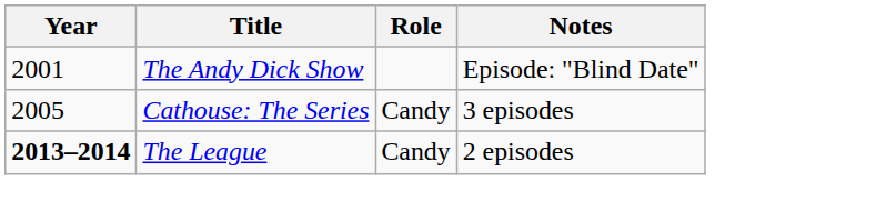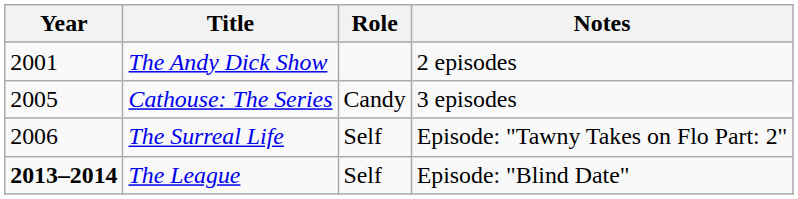The Andy Dick Show | Notes: Episode: "Blind Date" -> 2 episodes
+ row: 2006 | The Surreal Life | Self | Episode: "Tawny Takes on Flo Part: 2"
The League | Role: Candy -> Self
The League | Notes: 2 episodes -> Episode: "Blind Date"
